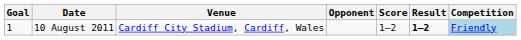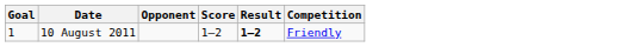- column: Venue | Cardiff City Stadium, Cardiff, Wales
10 August 2011 | Competition: lightblue background -> no background
